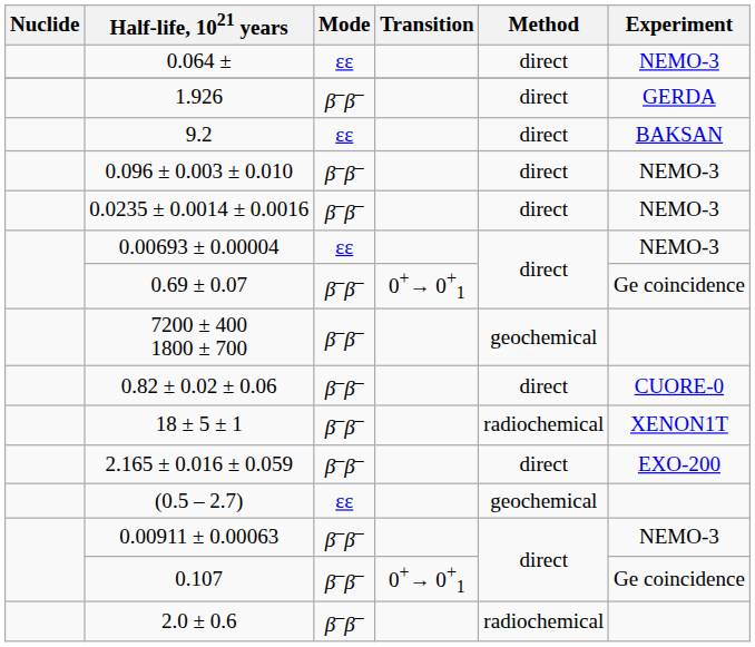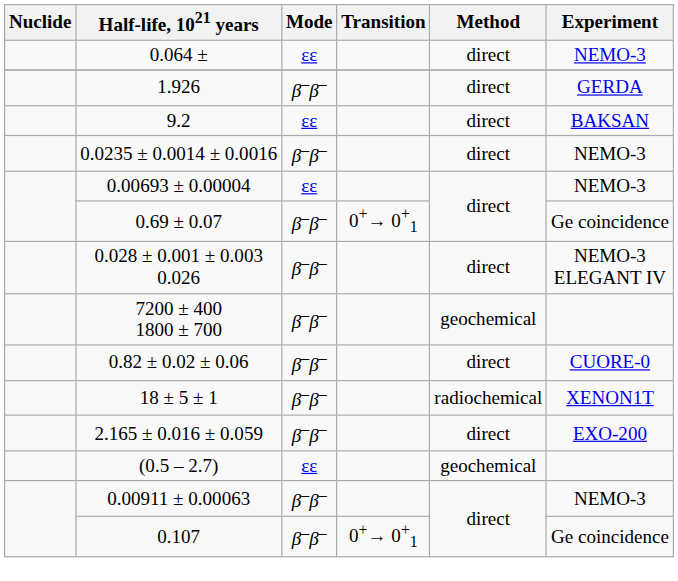- row: 0.096 ± 0.003 ± 0.010 | β–β– | direct | NEMO-3
+ row: 0.028 ± 0.001 ± 0.003 0.026 | β–β– | direct | NEMO-3 ELEGANT IV
- row: 2.0 ± 0.6 | β–β– | radiochemical
